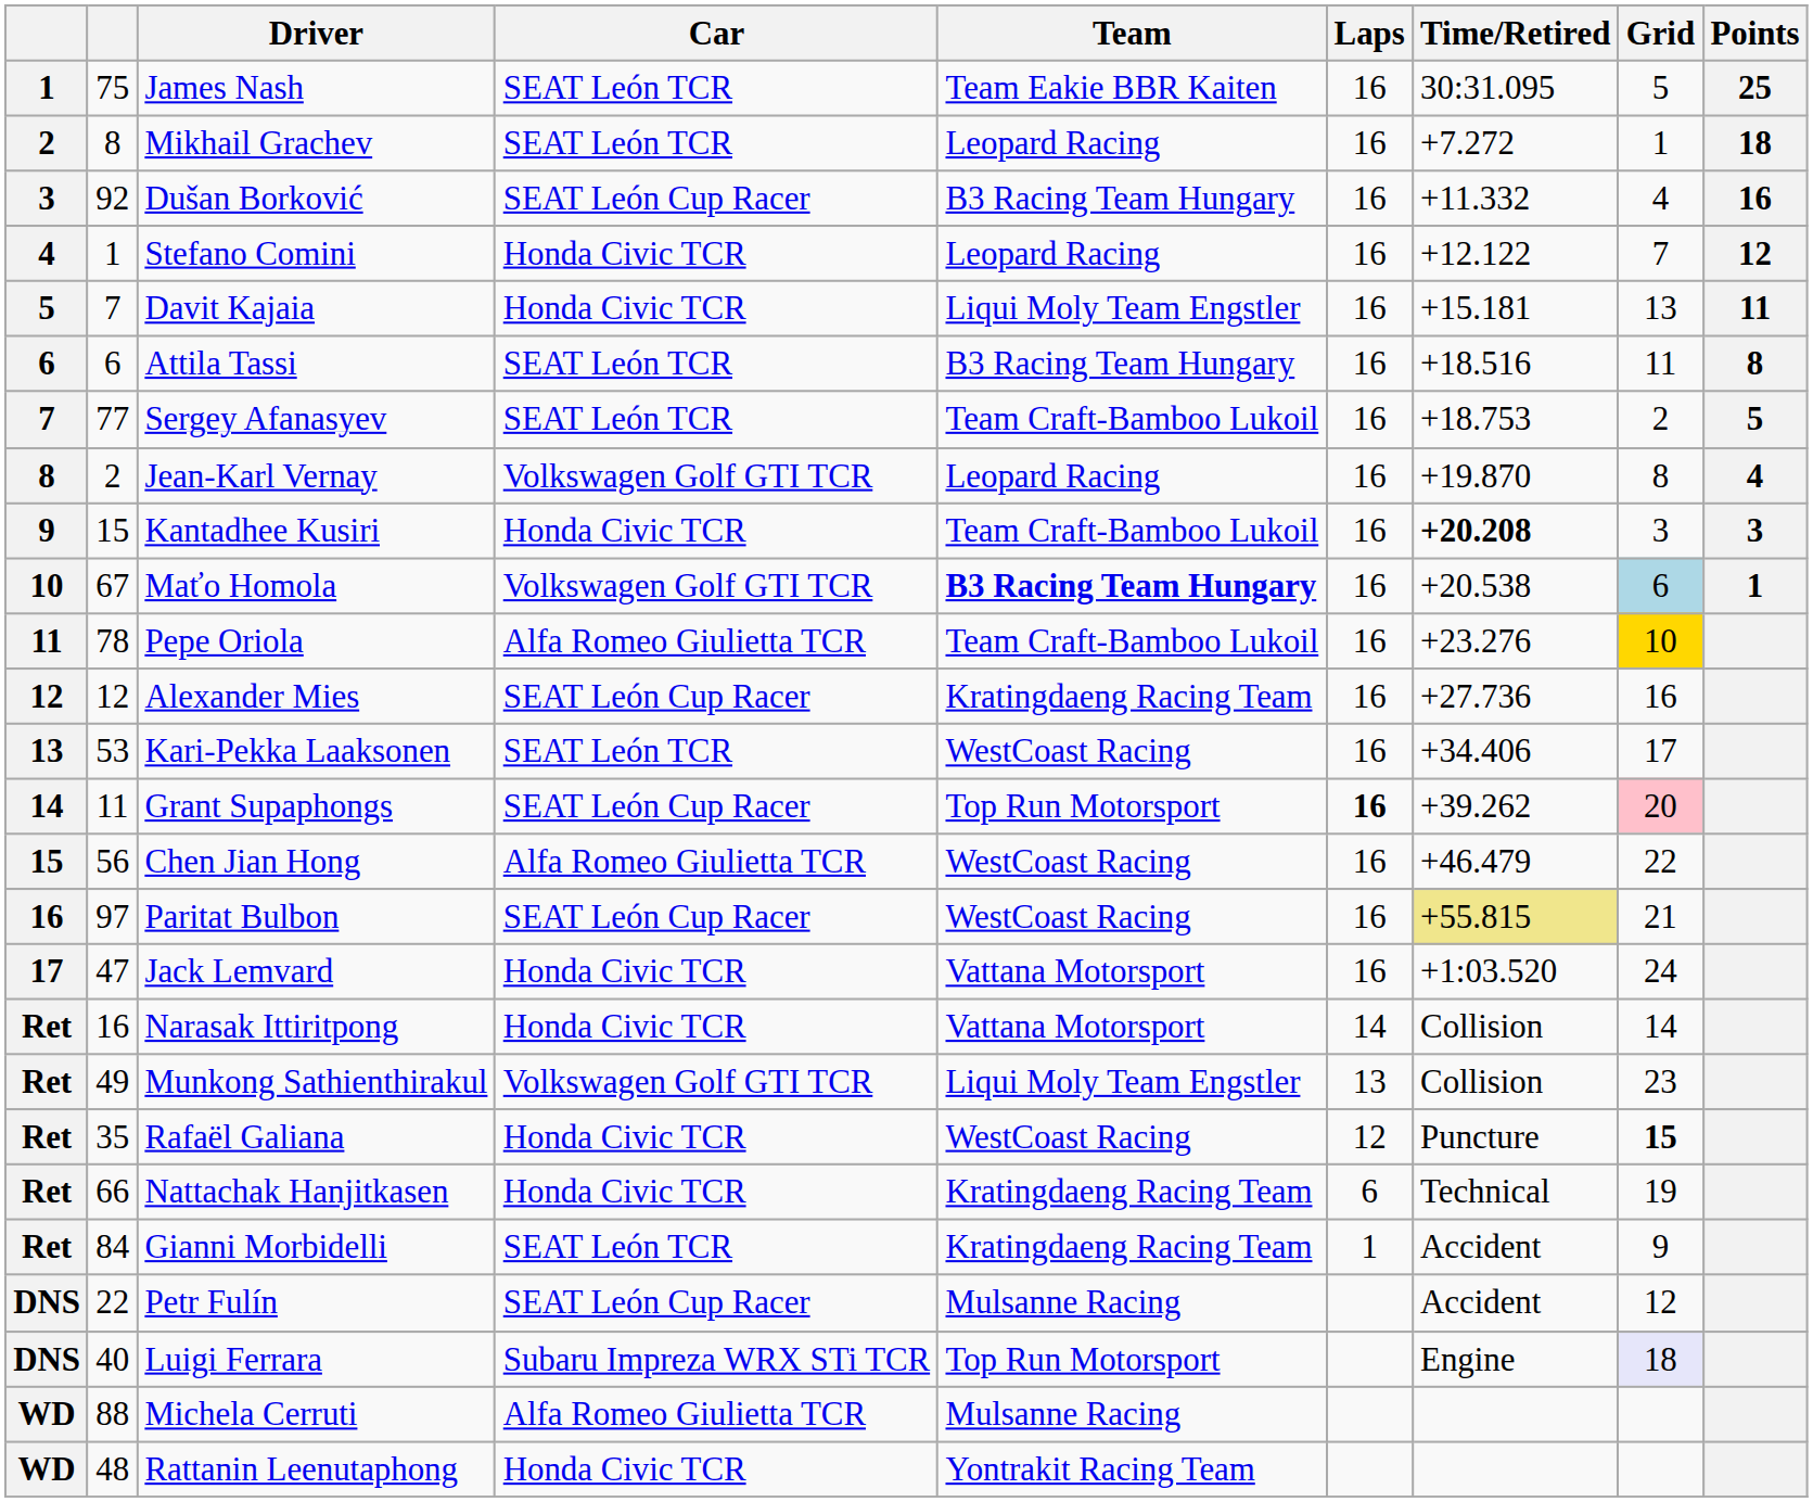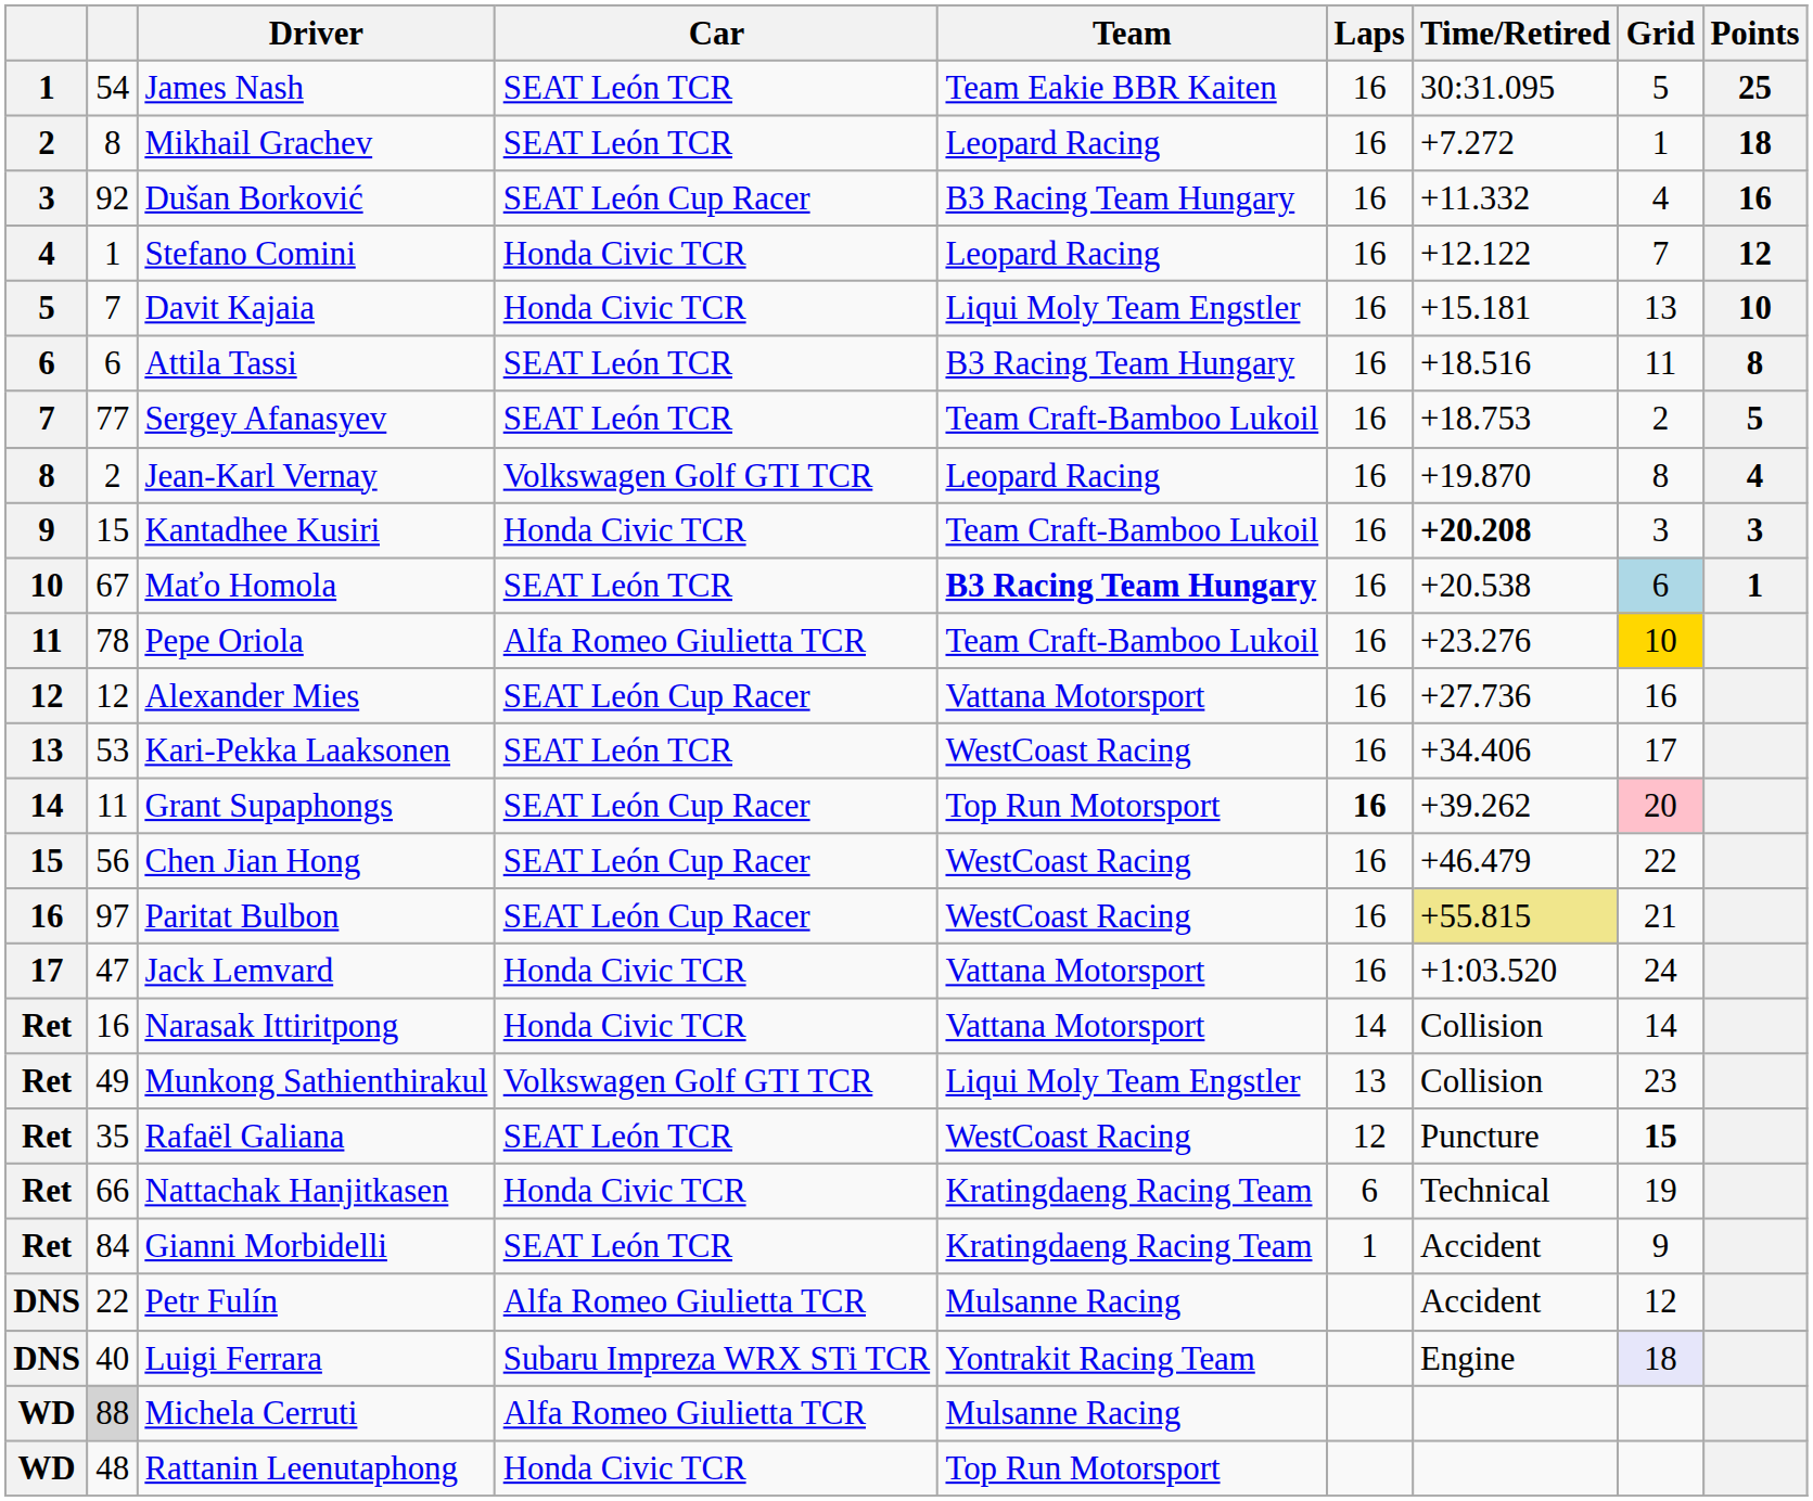James Nash | column 2: 75 -> 54
Davit Kajaia | Points: 11 -> 10
Maťo Homola | Car: Volkswagen Golf GTI TCR -> SEAT León TCR
Alexander Mies | Team: Kratingdaeng Racing Team -> Vattana Motorsport
Chen Jian Hong | Car: Alfa Romeo Giulietta TCR -> SEAT León Cup Racer
Rafaël Galiana | Car: Honda Civic TCR -> SEAT León TCR
Petr Fulín | Car: SEAT León Cup Racer -> Alfa Romeo Giulietta TCR
Luigi Ferrara | Team: Top Run Motorsport -> Yontrakit Racing Team
Michela Cerruti | column 2: no background -> lightgrey background
Rattanin Leenutaphong | Team: Yontrakit Racing Team -> Top Run Motorsport
